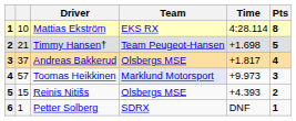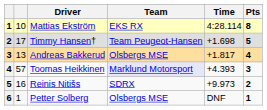Timmy Hansen† | column 2: 21 -> 17
Andreas Bakkerud | column 2: 37 -> 13
Toomas Heikkinen | Time: +9.973 -> +4.393
Reinis Nitišs | column 2: 15 -> 16
Reinis Nitišs | Team: Olsbergs MSE -> SDRX
Reinis Nitišs | Time: +4.393 -> +9.973
Petter Solberg | Team: SDRX -> Olsbergs MSE
